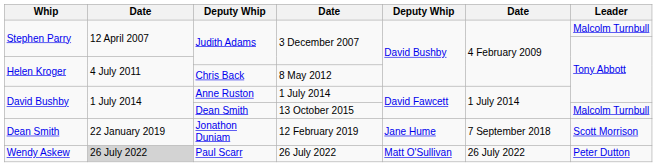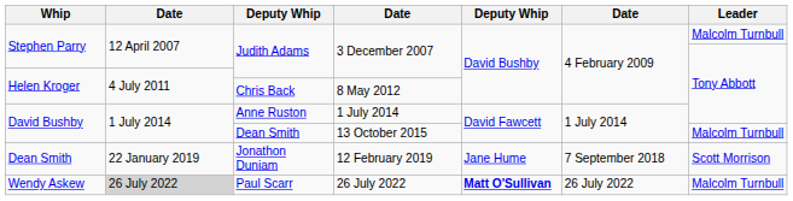Paul Scarr | column 5: normal -> bold
Paul Scarr | Leader: Peter Dutton -> Malcolm Turnbull
